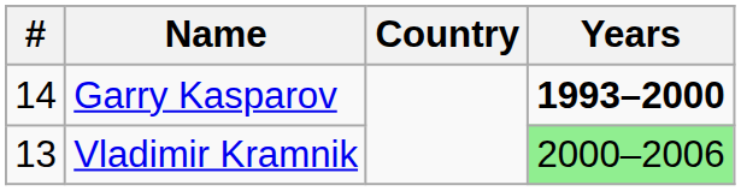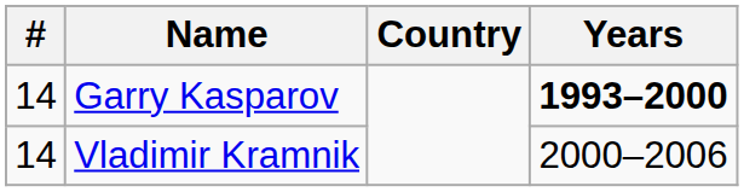Vladimir Kramnik | #: 13 -> 14
Vladimir Kramnik | Years: lightgreen background -> no background
